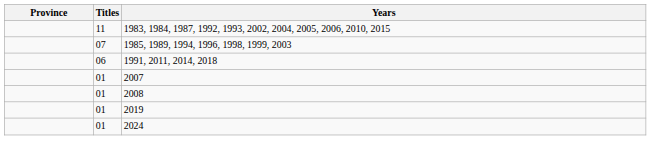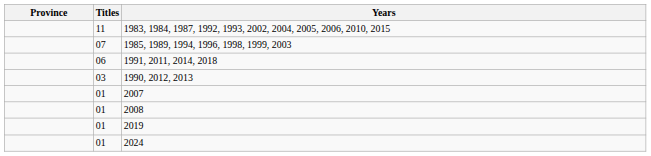+ row: 03 | 1990, 2012, 2013
